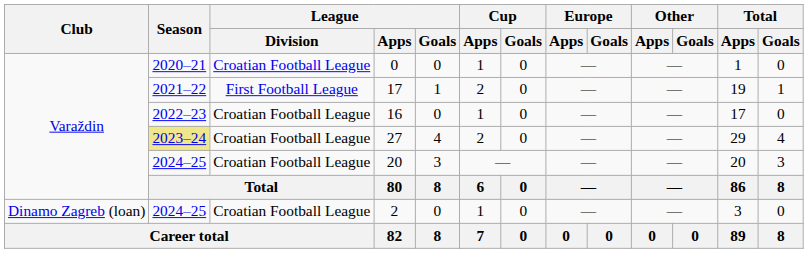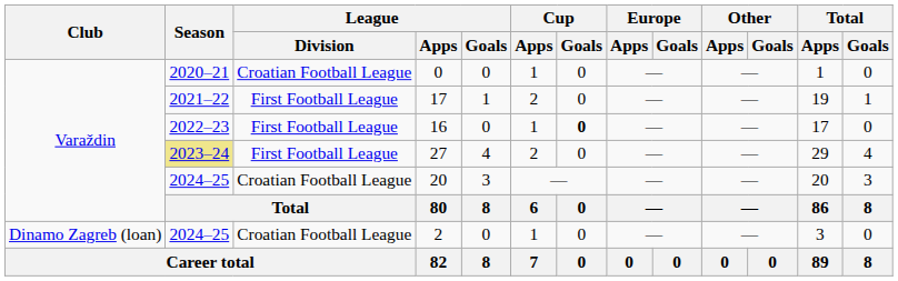16 | League / Division: Croatian Football League -> First Football League
16 | Cup / Goals: normal -> bold
27 | League / Division: Croatian Football League -> First Football League
